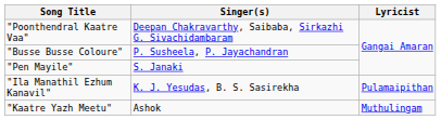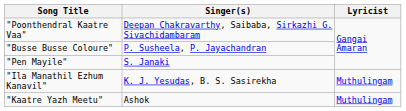"Ila Manathil Ezhum Kanavil" | Lyricist: Pulamaipithan -> Muthulingam
